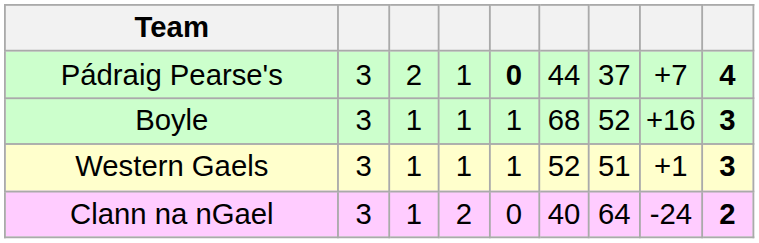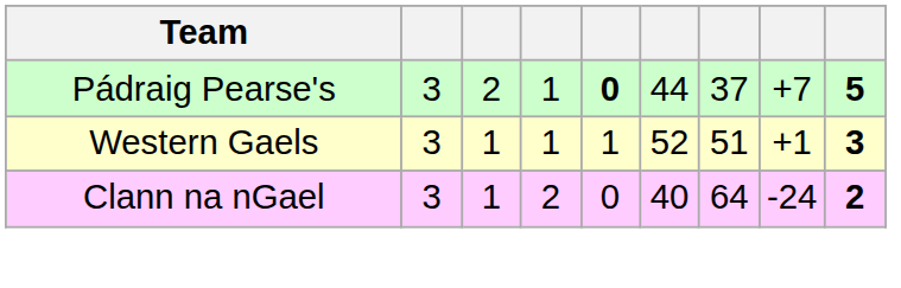Pádraig Pearse's | column 9: 4 -> 5
- row: Boyle | 3 | 1 | 1 | 1 | 68 | 52 | +16 | 3
